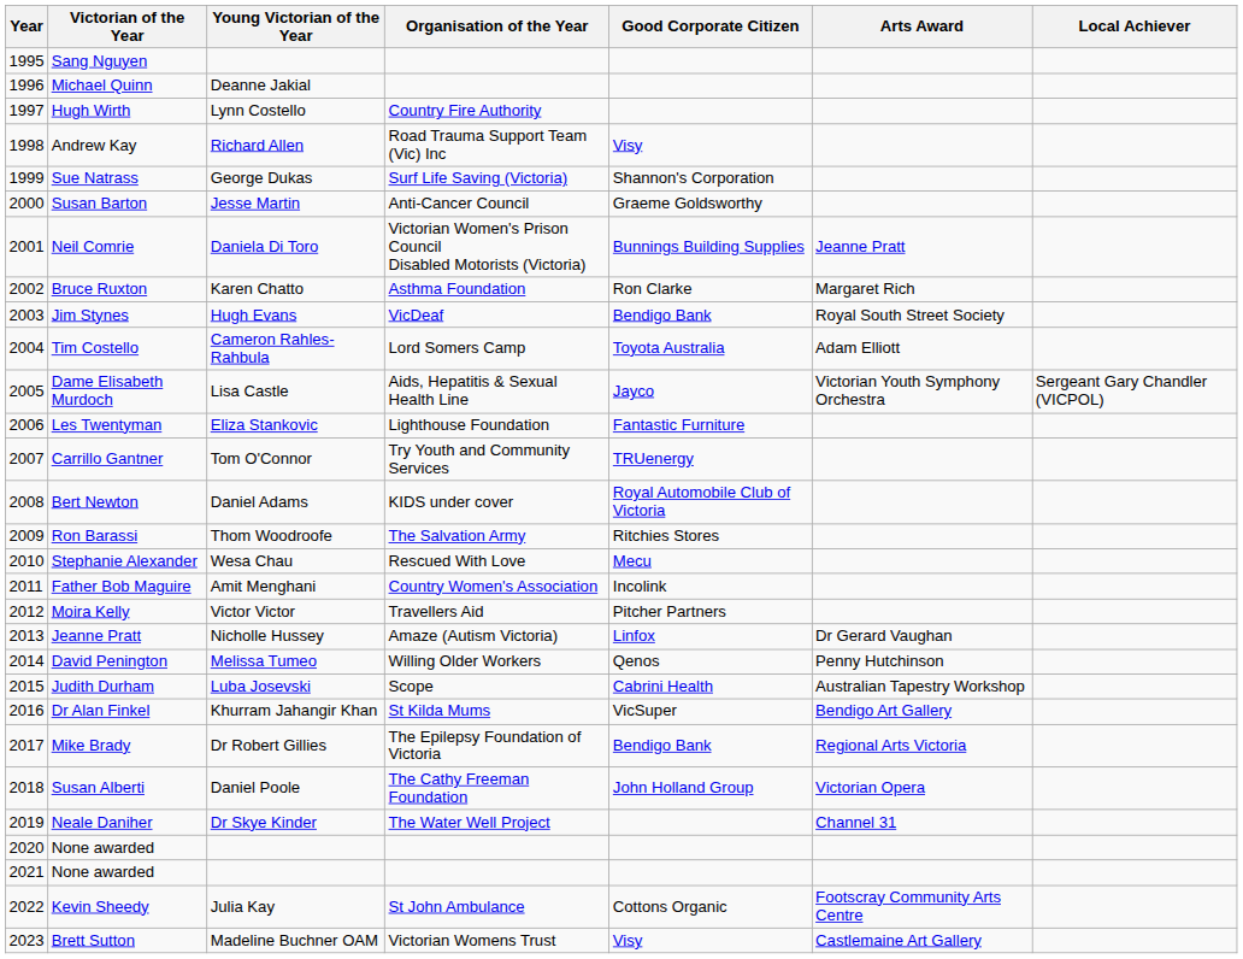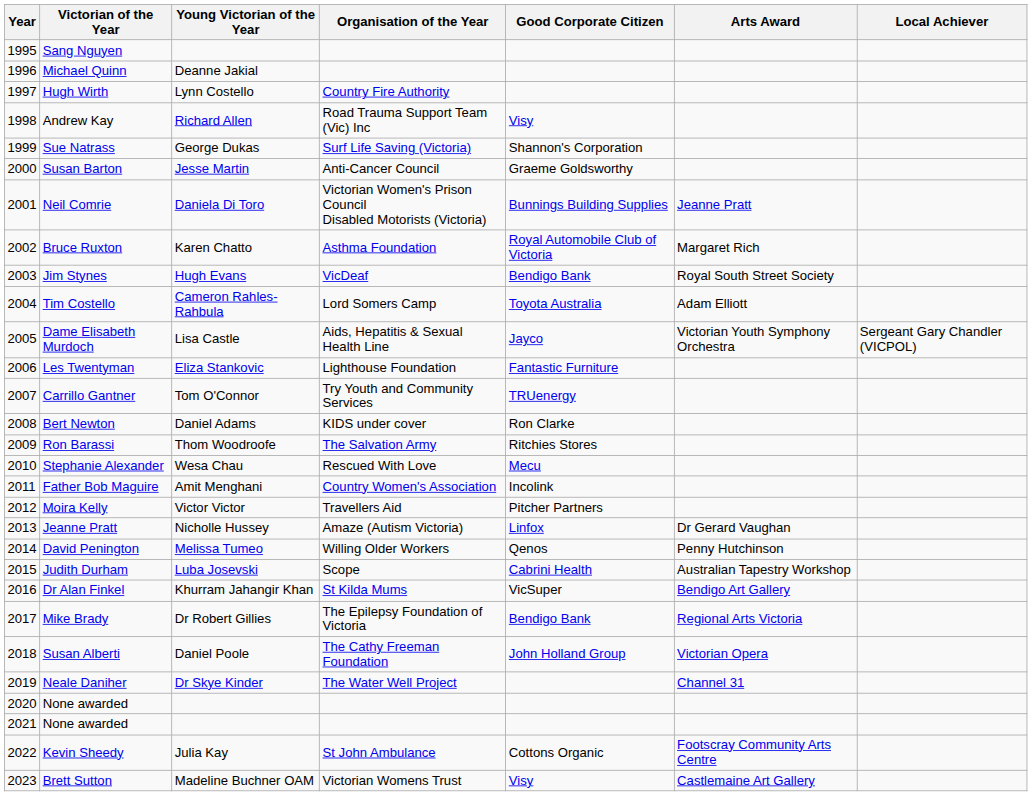Bruce Ruxton | Good Corporate Citizen: Ron Clarke -> Royal Automobile Club of Victoria
Bert Newton | Good Corporate Citizen: Royal Automobile Club of Victoria -> Ron Clarke
